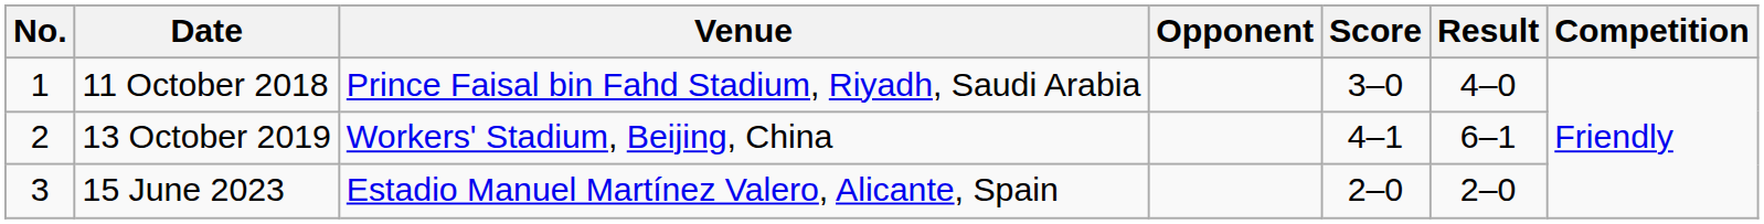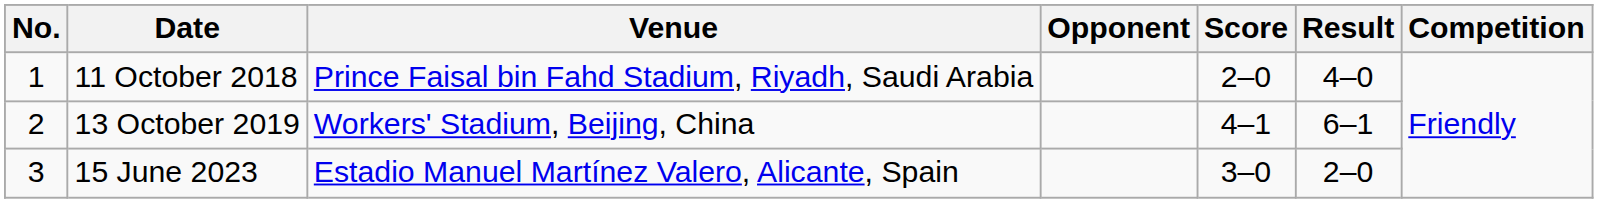11 October 2018 | Score: 3–0 -> 2–0
15 June 2023 | Score: 2–0 -> 3–0
